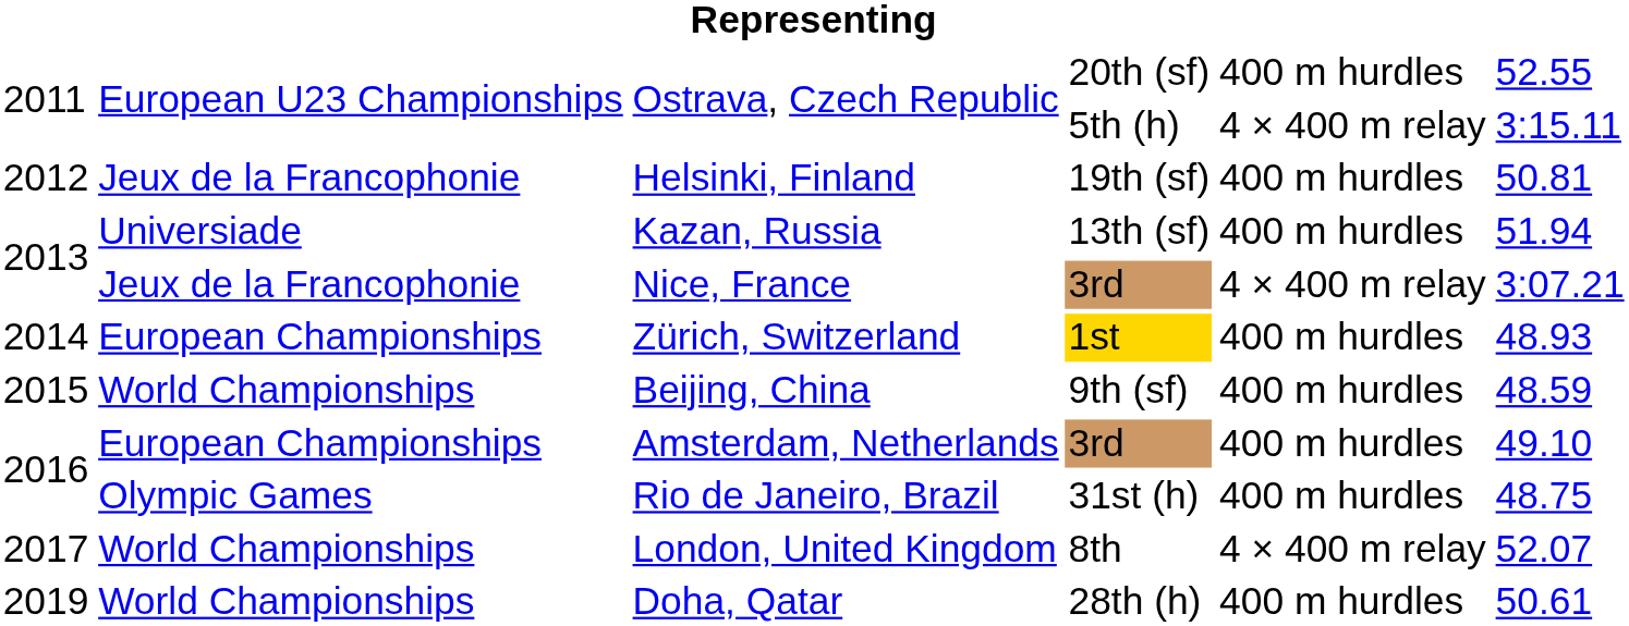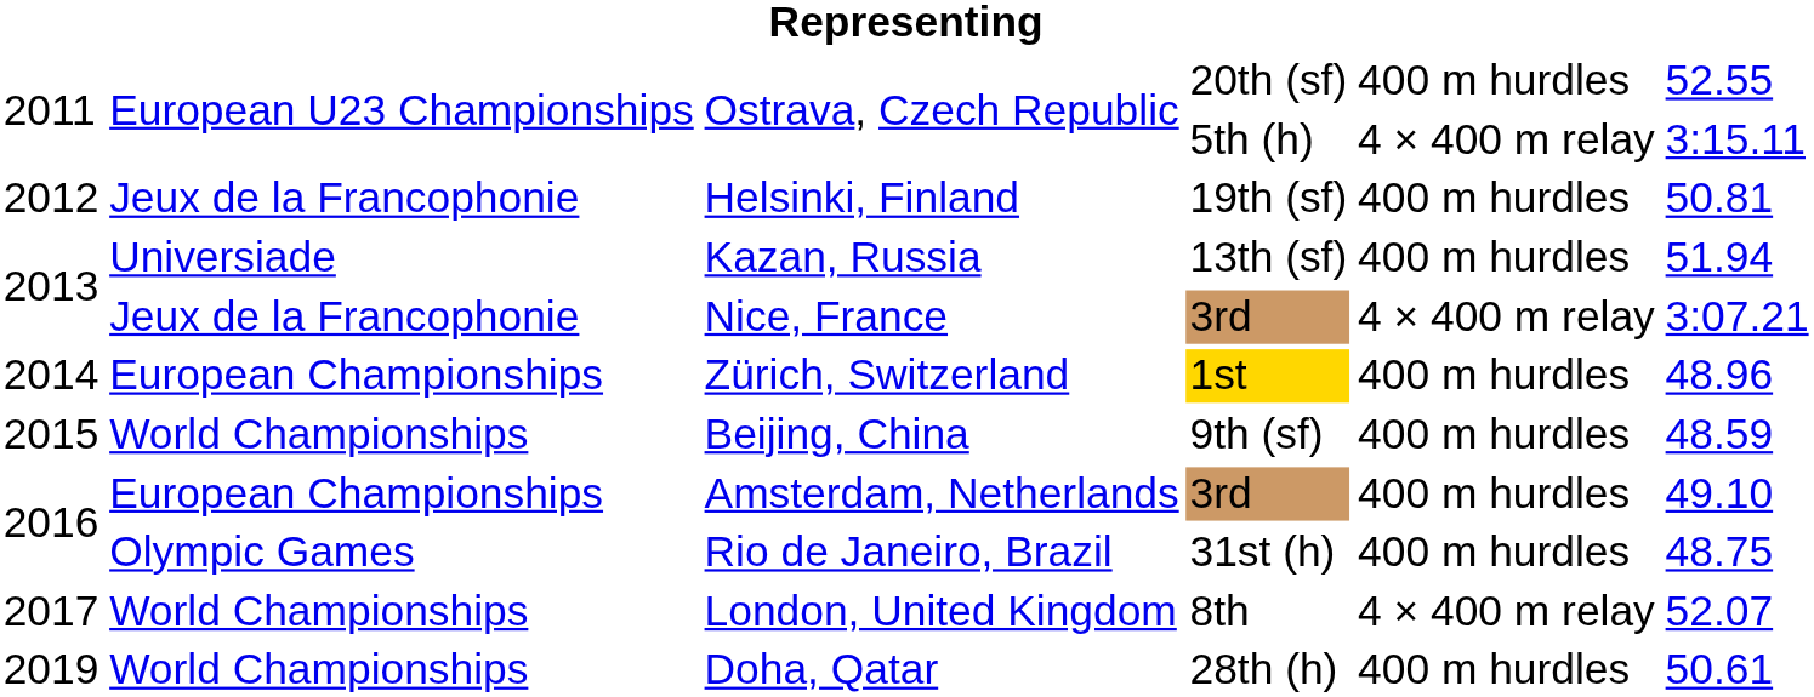Zürich, Switzerland | column 6: 48.93 -> 48.96
